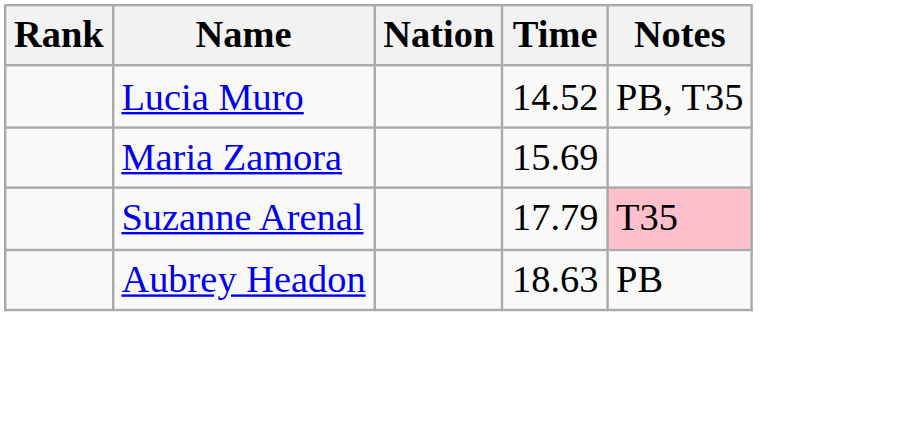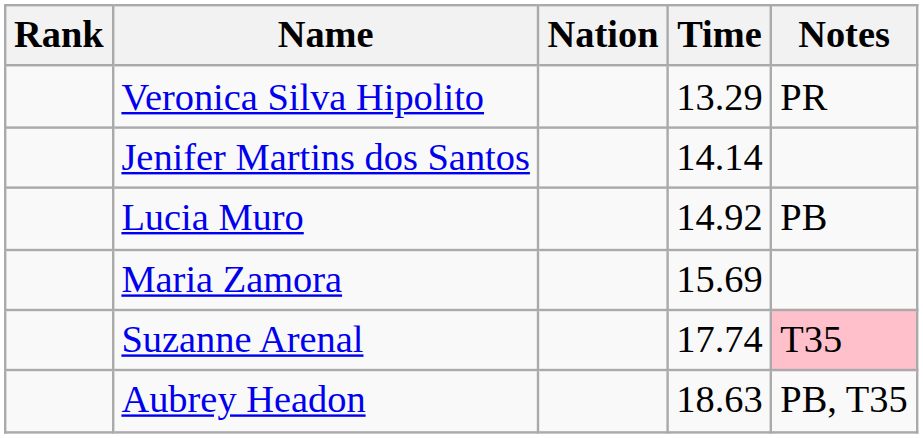+ row: Veronica Silva Hipolito | 13.29 | PR
+ row: Jenifer Martins dos Santos | 14.14
Lucia Muro | Time: 14.52 -> 14.92
Lucia Muro | Notes: PB, T35 -> PB
Suzanne Arenal | Time: 17.79 -> 17.74
Aubrey Headon | Notes: PB -> PB, T35
